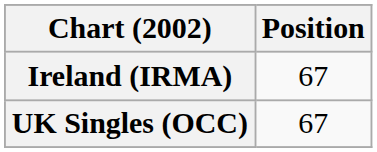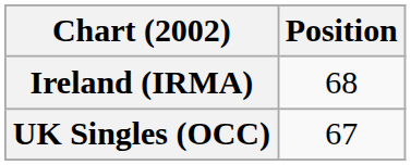Ireland (IRMA) | Position: 67 -> 68
